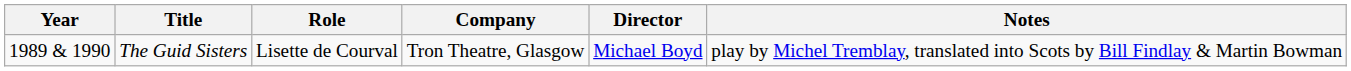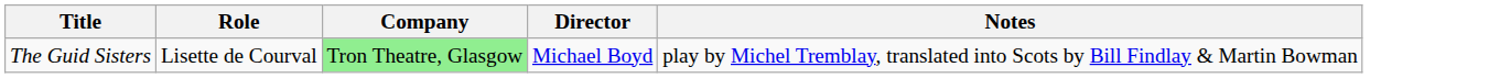- column: Year | 1989 & 1990
The Guid Sisters | Company: no background -> lightgreen background
